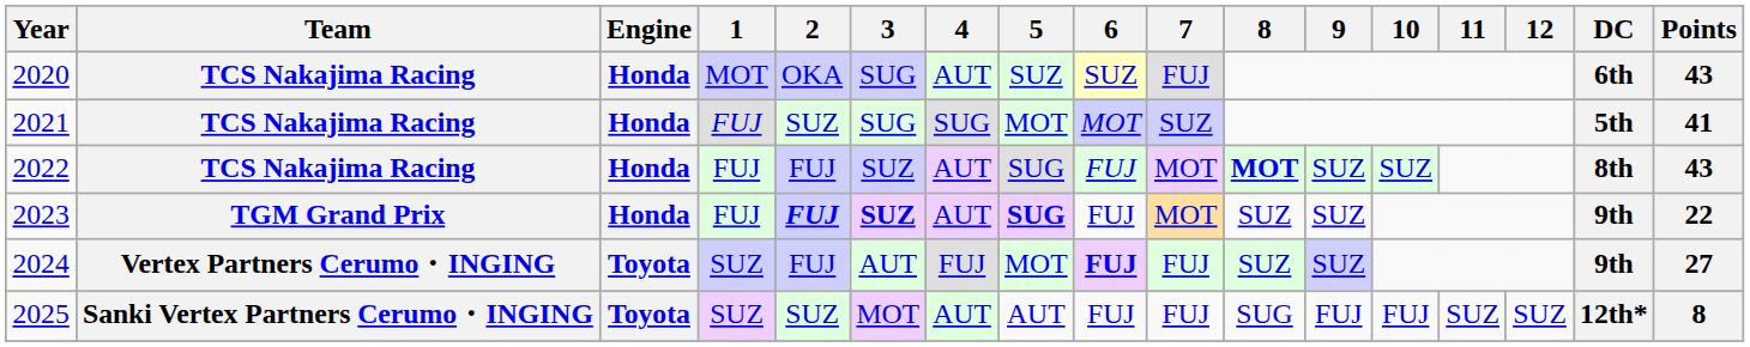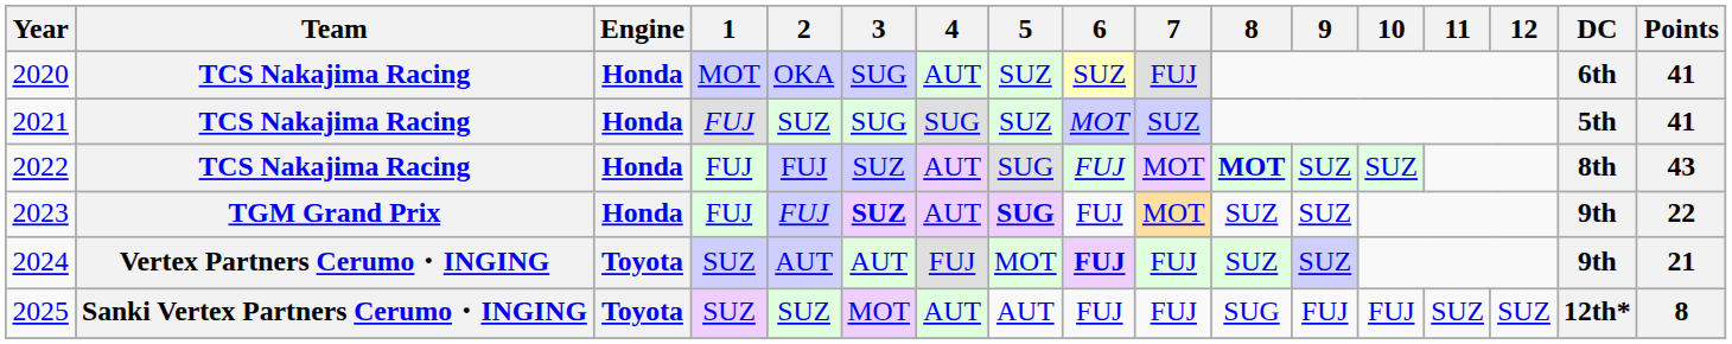2020 | Points: 43 -> 41
2021 | 5: MOT -> SUZ
2023 | 2: bold -> normal
2024 | 2: FUJ -> AUT
2024 | Points: 27 -> 21
